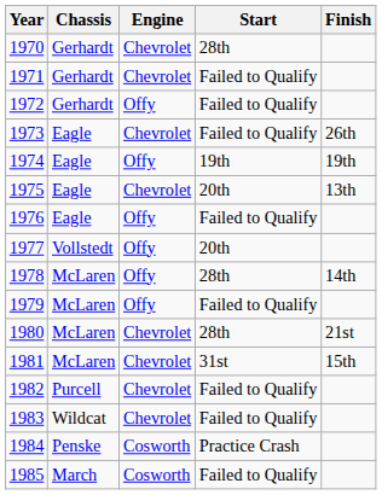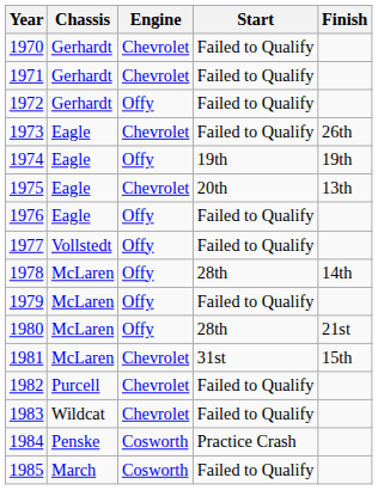1970 | Start: 28th -> Failed to Qualify
1977 | Start: 20th -> Failed to Qualify
1980 | Engine: Chevrolet -> Offy
